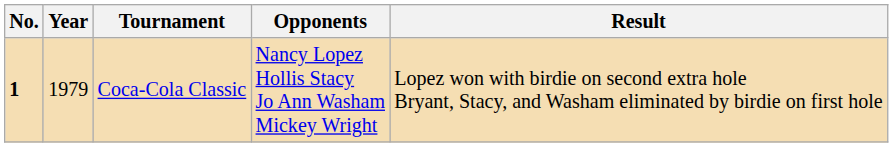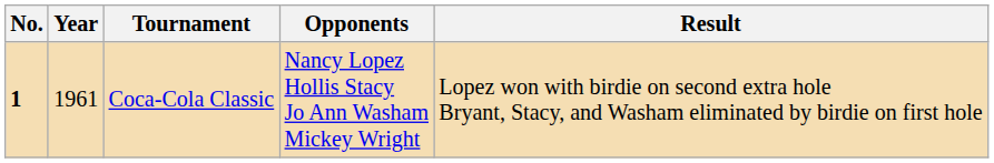Coca-Cola Classic | Year: 1979 -> 1961
